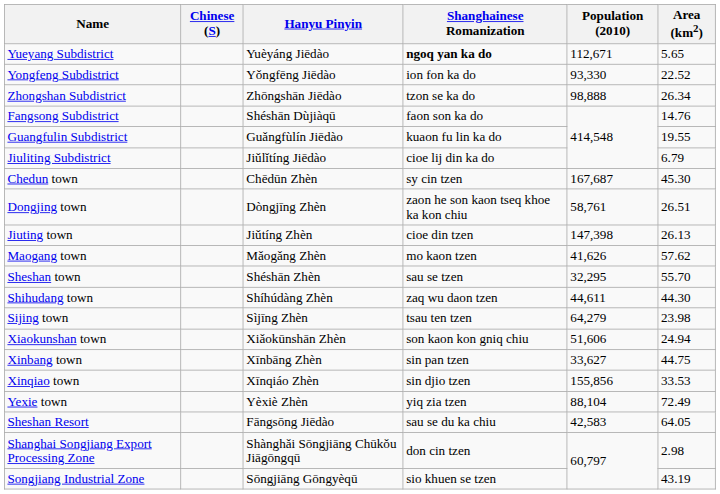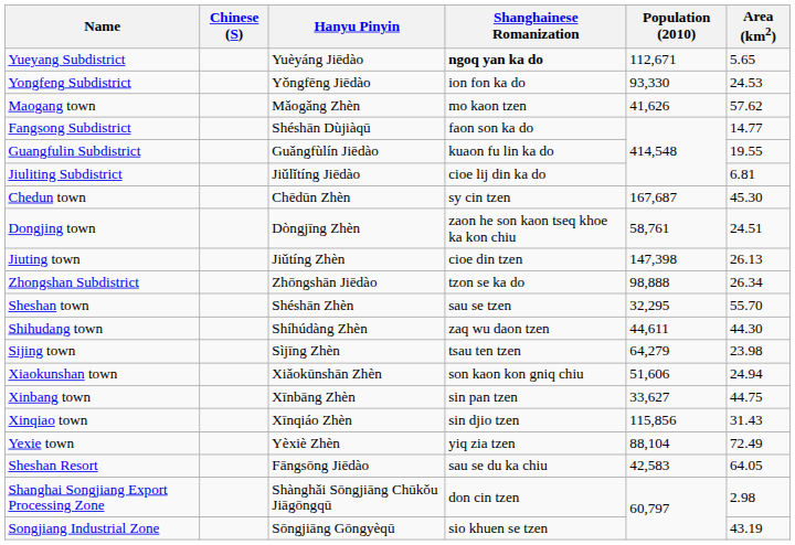Yongfeng Subdistrict | Area (km2): 22.52 -> 24.53
rows swapped: Zhongshan Subdistrict <-> Maogang town
Fangsong Subdistrict | Area (km2): 14.76 -> 14.77
Jiuliting Subdistrict | Area (km2): 6.79 -> 6.81
Dongjing town | Area (km2): 26.51 -> 24.51
Xinqiao town | Population (2010): 155,856 -> 115,856
Xinqiao town | Area (km2): 33.53 -> 31.43
